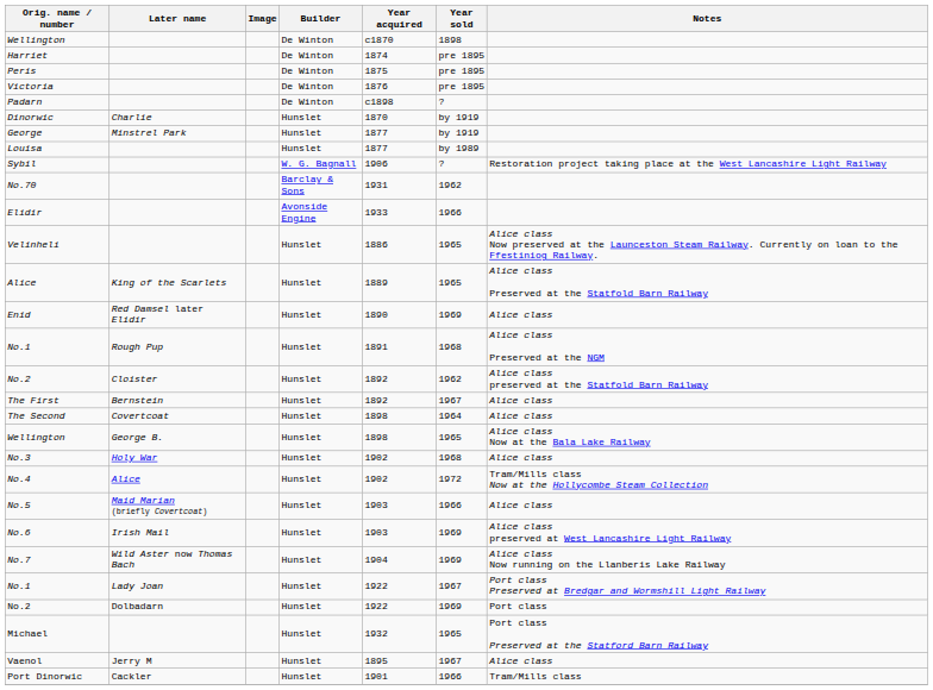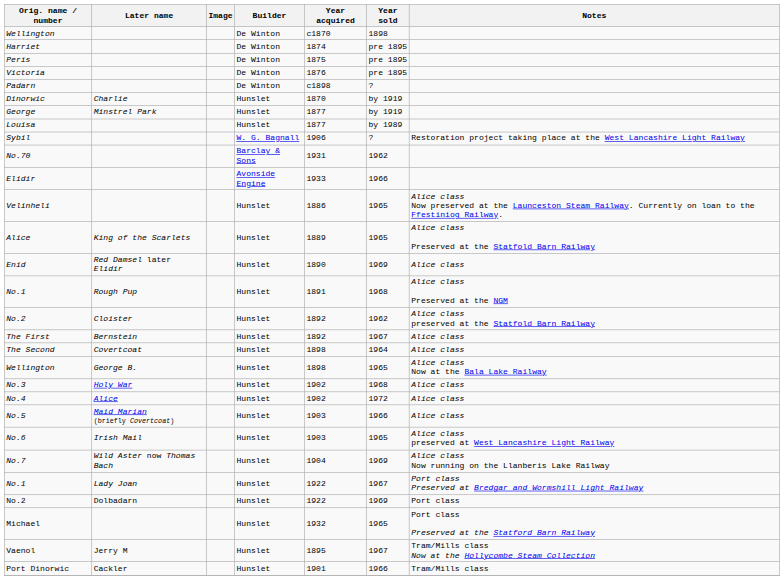No.4 | Notes: Tram/Mills class Now at the Hollycombe Steam Collection -> Alice class
No.6 | Year sold: 1969 -> 1965
Vaenol | Notes: Alice class -> Tram/Mills class Now at the Hollycombe Steam Collection
